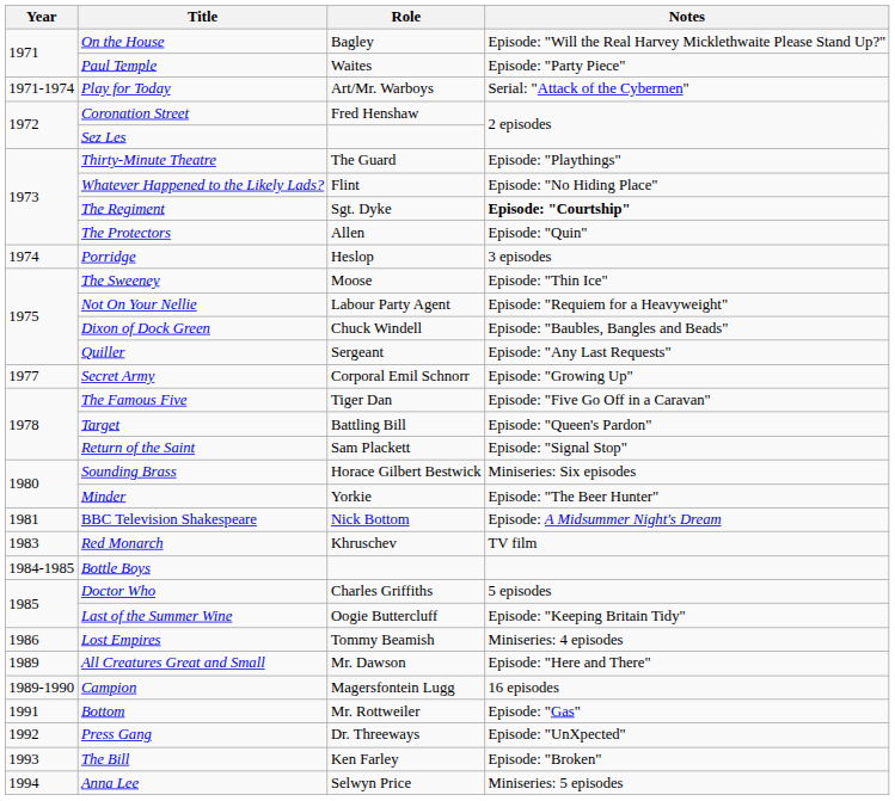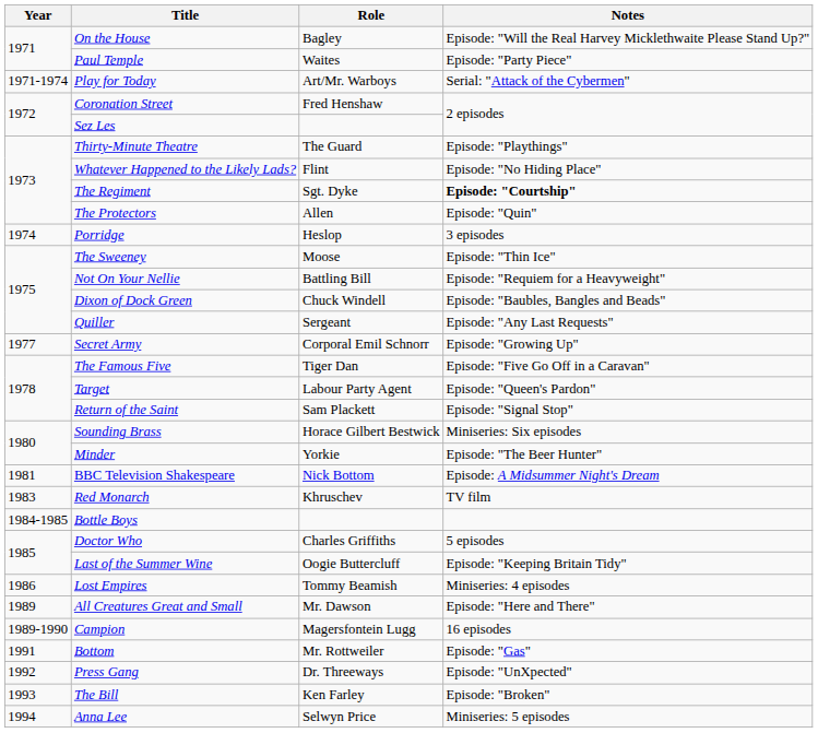Not On Your Nellie | Role: Labour Party Agent -> Battling Bill
Target | Role: Battling Bill -> Labour Party Agent
